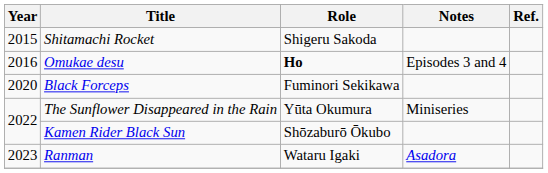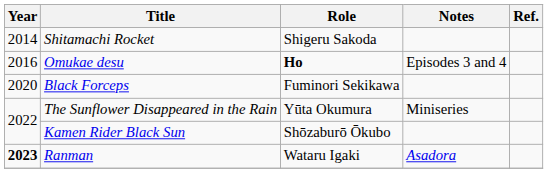Shitamachi Rocket | Year: 2015 -> 2014
Ranman | Year: normal -> bold
